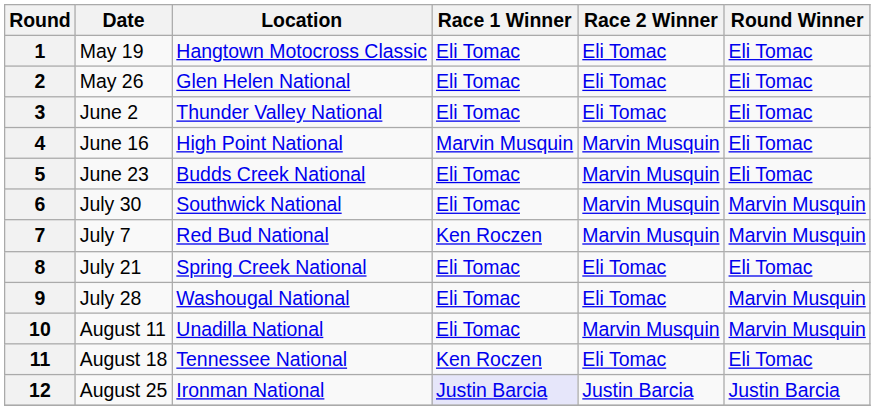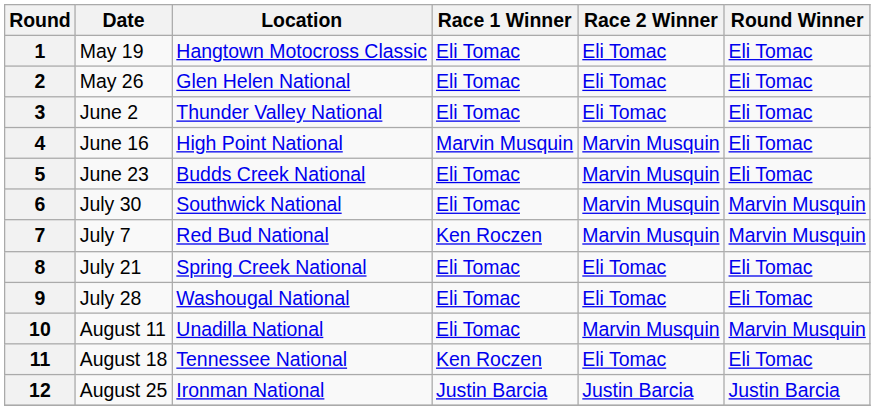9 | Round Winner: Marvin Musquin -> Eli Tomac
12 | Race 1 Winner: lavender background -> no background
